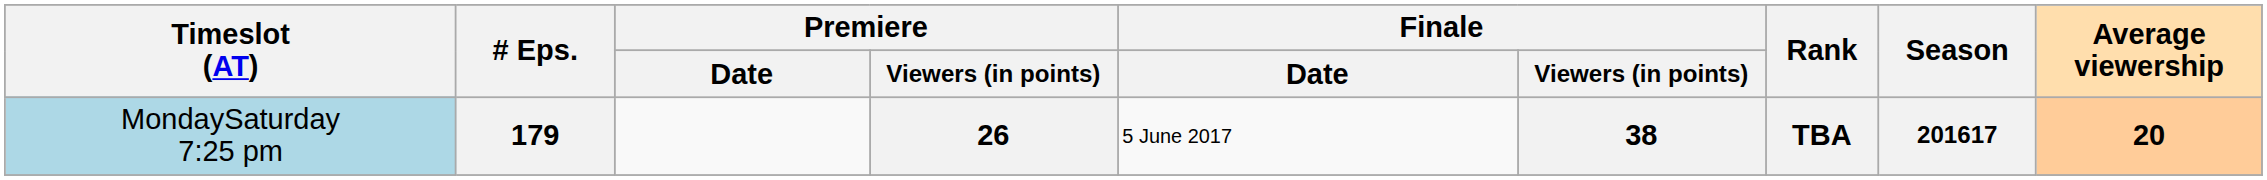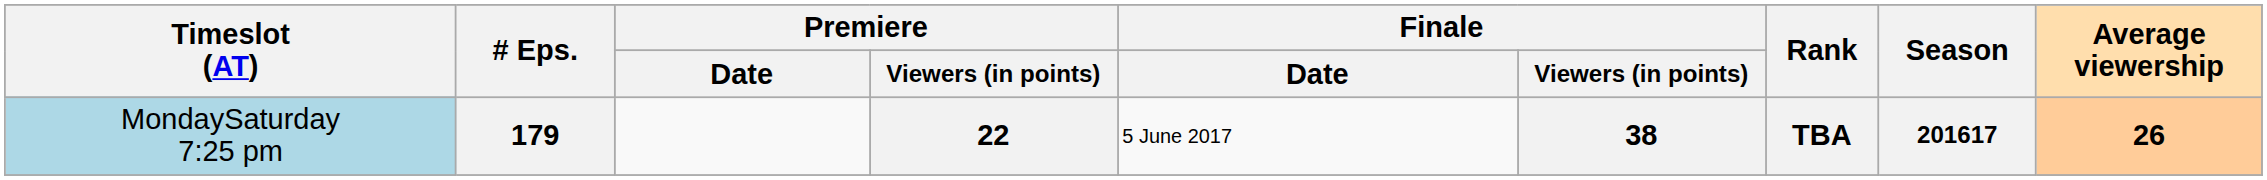179 | Premiere / Viewers (in points): 26 -> 22
179 | Average viewership: 20 -> 26
